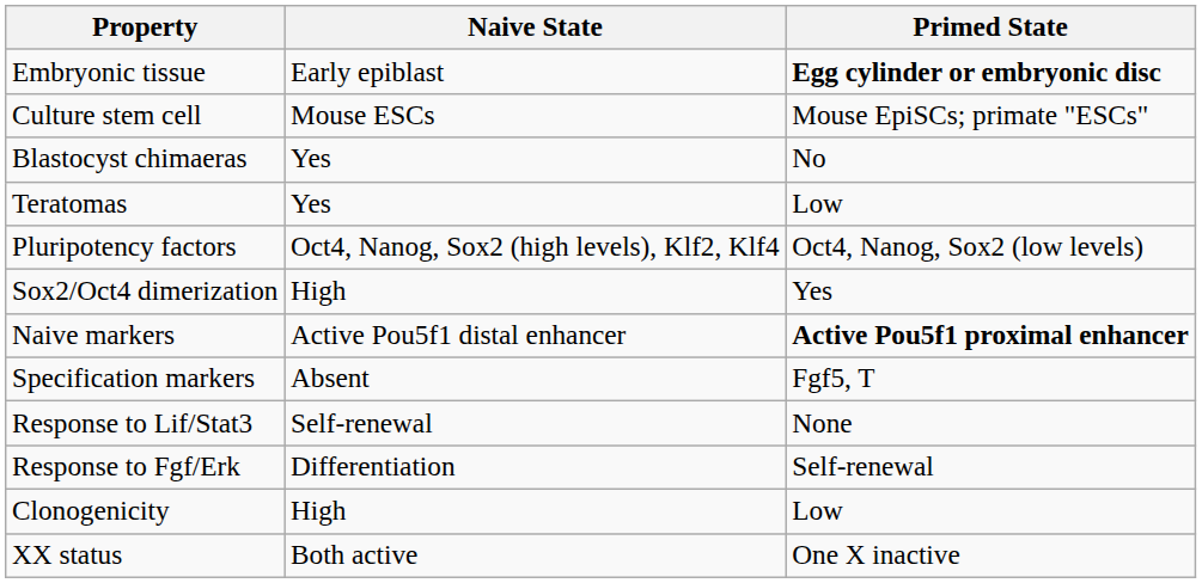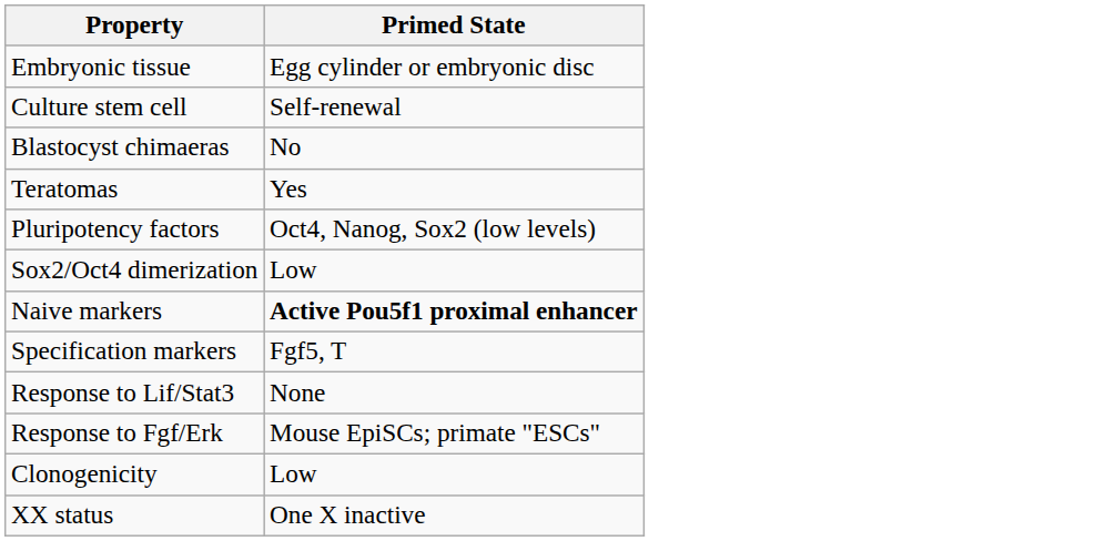- column: Naive State | Early epiblast | Mouse ESCs | Yes | Yes | Oct4, Nanog, Sox2 (high levels), Klf2, Klf4 | High | Active Pou5f1 distal enhancer | Absent | Self-renewal | Differentiation | High | Both active
Embryonic tissue | Primed State: bold -> normal
Culture stem cell | Primed State: Mouse EpiSCs; primate "ESCs" -> Self-renewal
Teratomas | Primed State: Low -> Yes
Sox2/Oct4 dimerization | Primed State: Yes -> Low
Response to Fgf/Erk | Primed State: Self-renewal -> Mouse EpiSCs; primate "ESCs"
